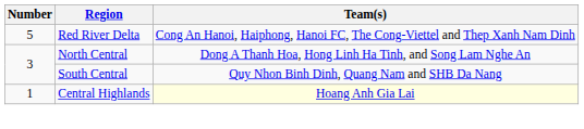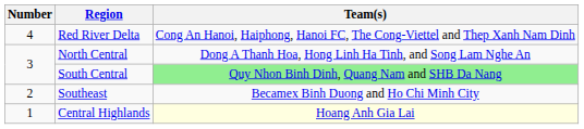Red River Delta | Number: 5 -> 4
South Central | Team(s): no background -> lightgreen background
+ row: 2 | Southeast | Becamex Binh Duong and Ho Chi Minh City
